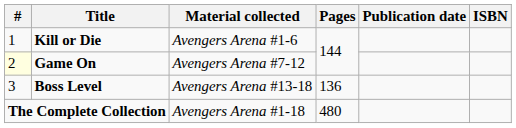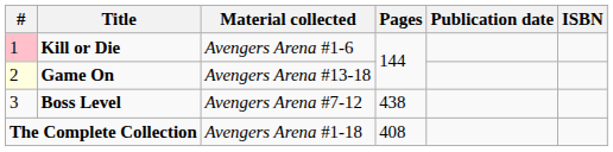Kill or Die | #: no background -> pink background
Game On | Material collected: Avengers Arena #7-12 -> Avengers Arena #13-18
Boss Level | Material collected: Avengers Arena #13-18 -> Avengers Arena #7-12
Boss Level | Pages: 136 -> 438
The Complete Collection | Pages: 480 -> 408
